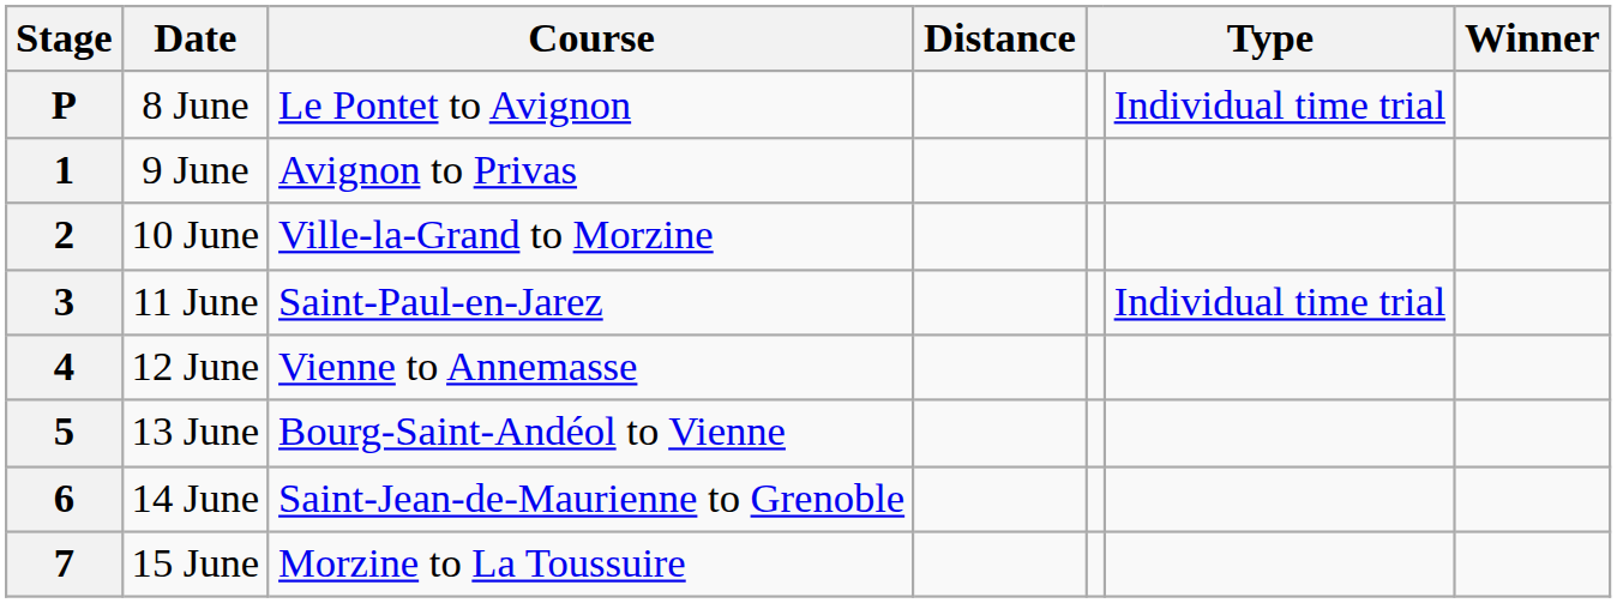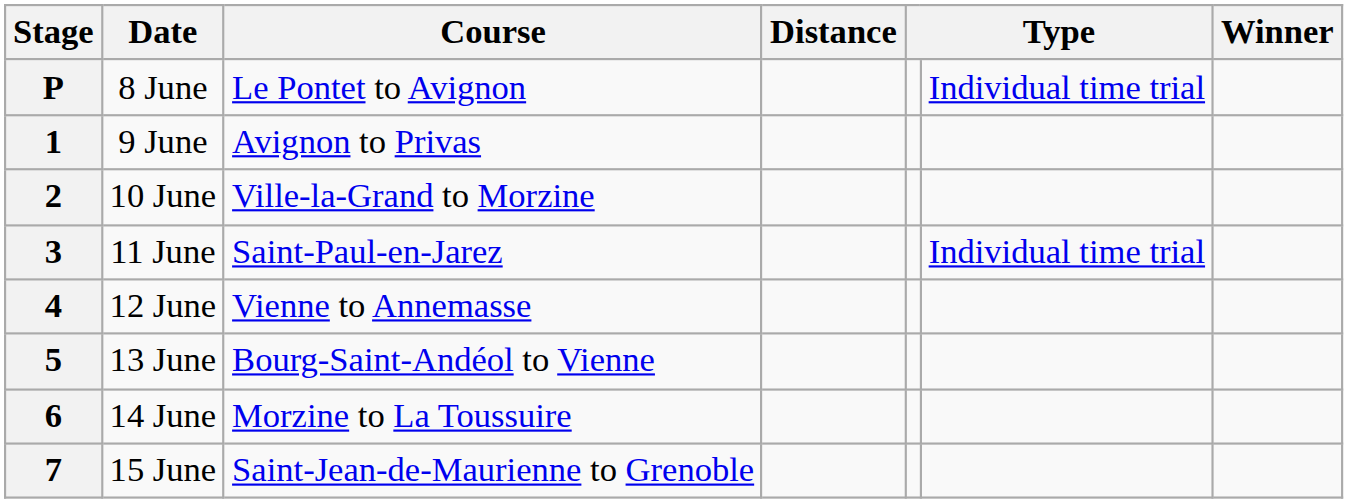6 | Course: Saint-Jean-de-Maurienne to Grenoble -> Morzine to La Toussuire
7 | Course: Morzine to La Toussuire -> Saint-Jean-de-Maurienne to Grenoble
